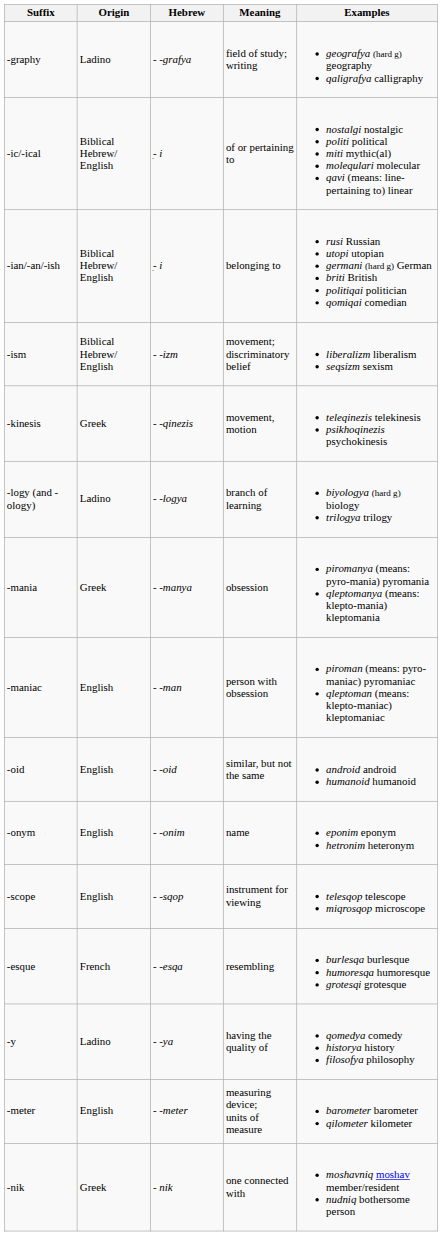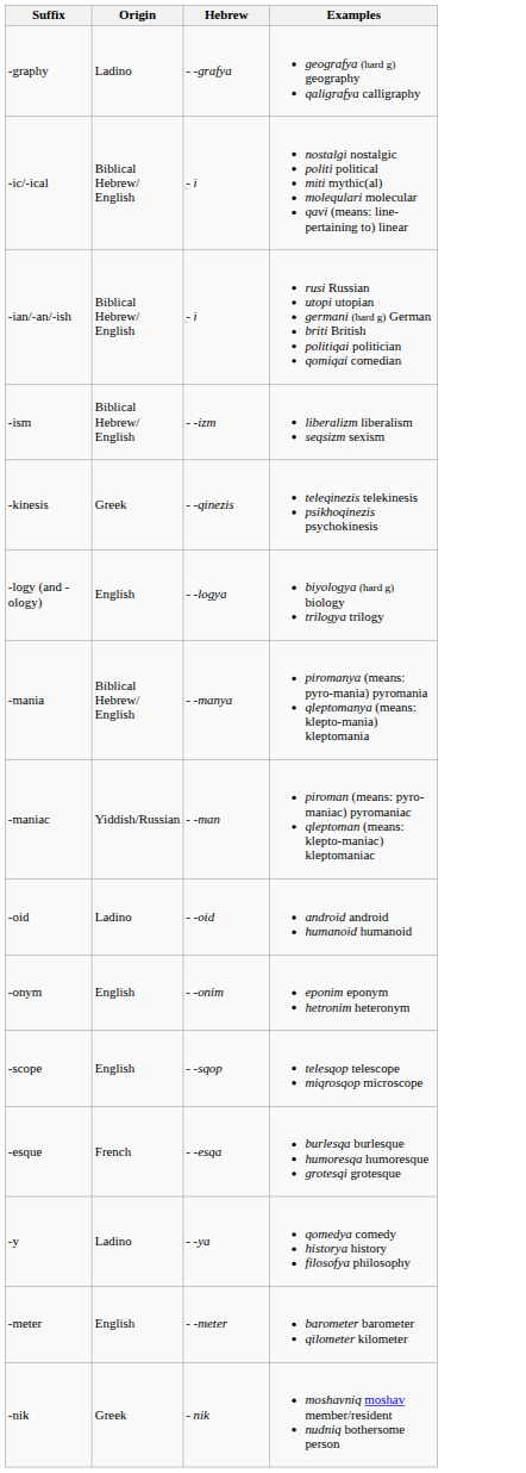- column: Meaning | field of study; writing | of or pertaining to | belonging to | movement; discriminatory belief | movement, motion | branch of learning | obsession | person with obsession | similar, but not the same | name | instrument for viewing | resembling | having the quality of | measuring device; units of measure | one connected with
-logy (and -ology) | Origin: Ladino -> English
-mania | Origin: Greek -> Biblical Hebrew/ English
-maniac | Origin: English -> Yiddish/Russian
-oid | Origin: English -> Ladino
